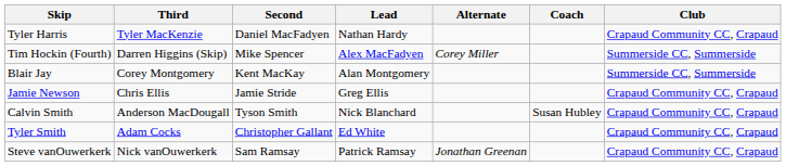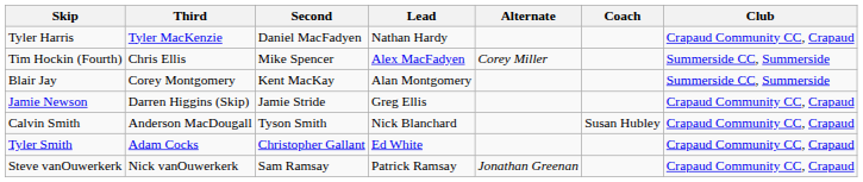Tim Hockin (Fourth) | Third: Darren Higgins (Skip) -> Chris Ellis
Jamie Newson | Third: Chris Ellis -> Darren Higgins (Skip)
